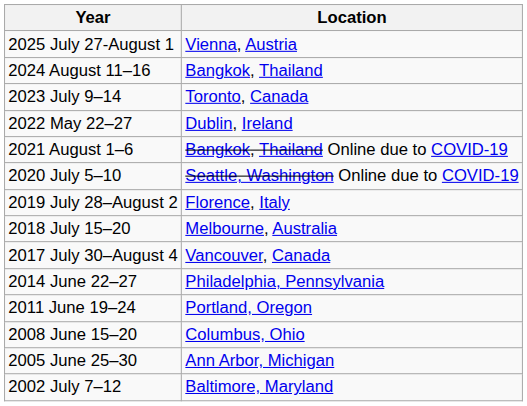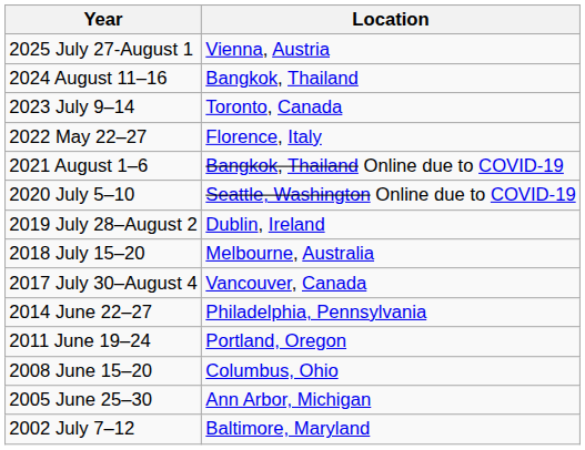2022 May 22–27 | Location: Dublin, Ireland -> Florence, Italy
2019 July 28–August 2 | Location: Florence, Italy -> Dublin, Ireland
